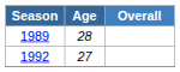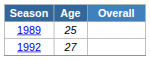1989 | Age: 28 -> 25
